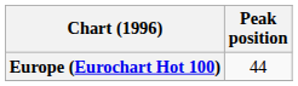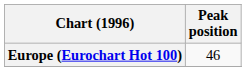Europe (Eurochart Hot 100) | Peak position: 44 -> 46
